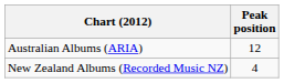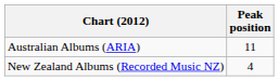Australian Albums (ARIA) | Peak position: 12 -> 11
